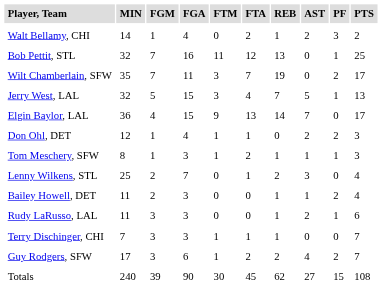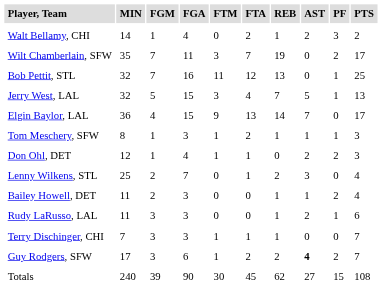rows swapped: Bob Pettit, STL <-> Wilt Chamberlain, SFW
rows swapped: Tom Meschery, SFW <-> Don Ohl, DET
Guy Rodgers, SFW | AST: normal -> bold
